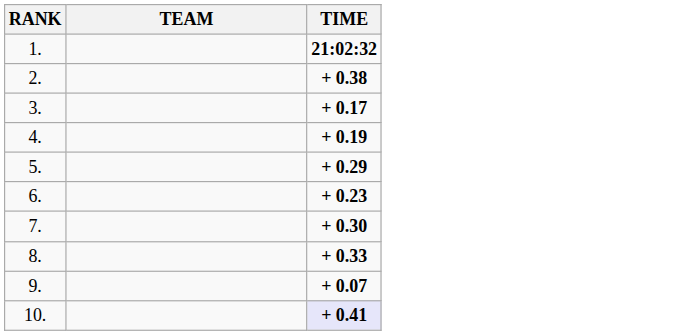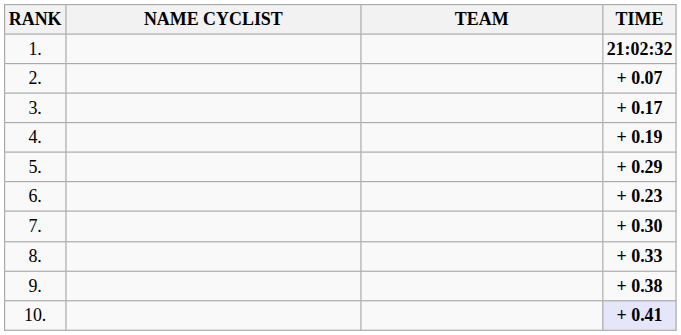+ column: NAME CYCLIST
2. | TIME: + 0.38 -> + 0.07
9. | TIME: + 0.07 -> + 0.38
